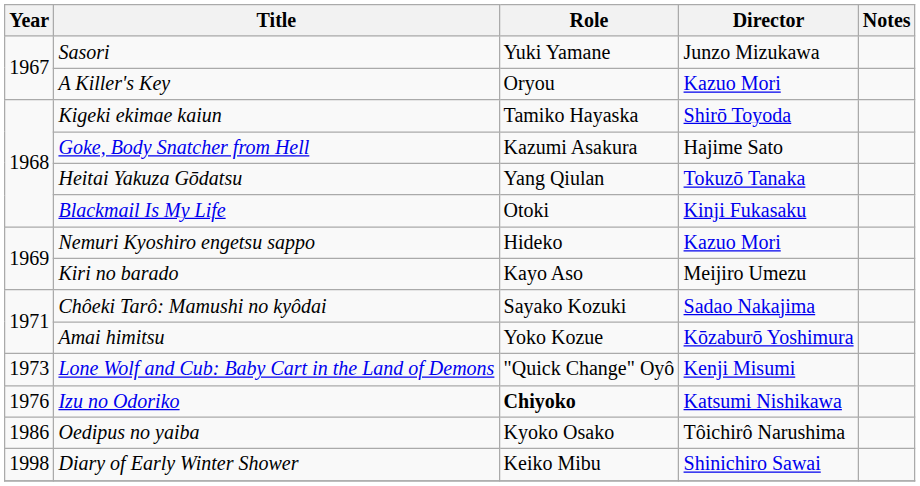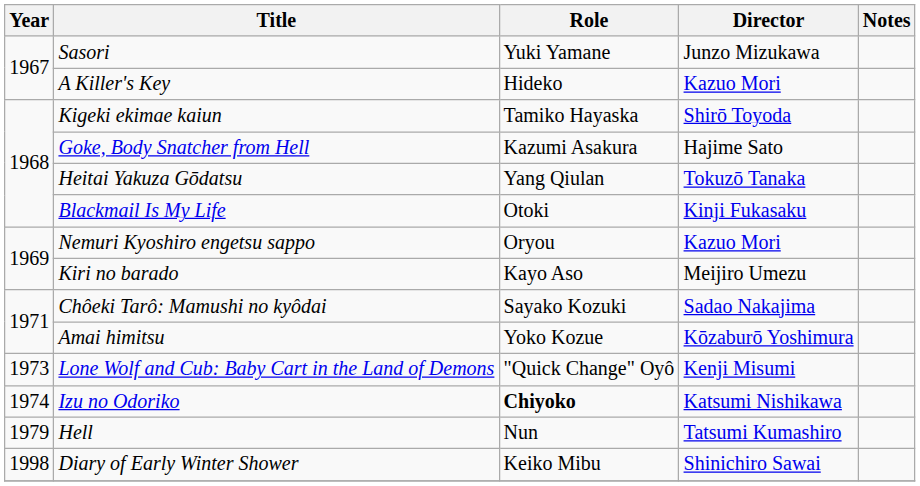A Killer's Key | Role: Oryou -> Hideko
Nemuri Kyoshiro engetsu sappo | Role: Hideko -> Oryou
Izu no Odoriko | Year: 1976 -> 1974
+ row: 1979 | Hell | Nun | Tatsumi Kumashiro
- row: 1986 | Oedipus no yaiba | Kyoko Osako | Tôichirô Narushima
